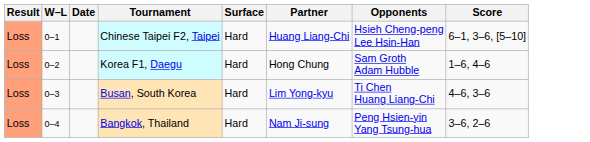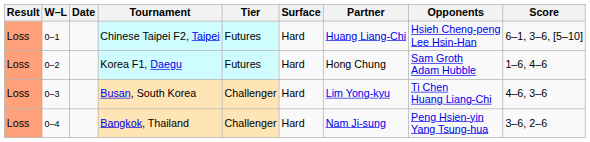+ column: Tier | Futures | Futures | Challenger | Challenger
